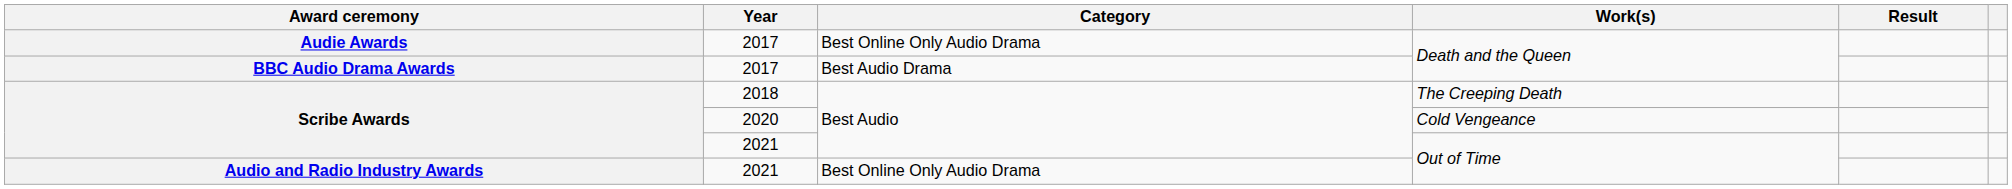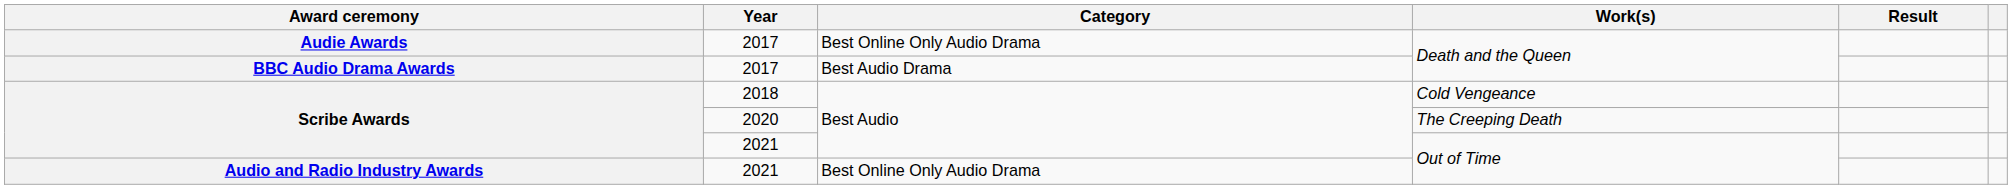Scribe Awards / 2018 | Work(s): The Creeping Death -> Cold Vengeance
Scribe Awards / 2020 | Work(s): Cold Vengeance -> The Creeping Death
